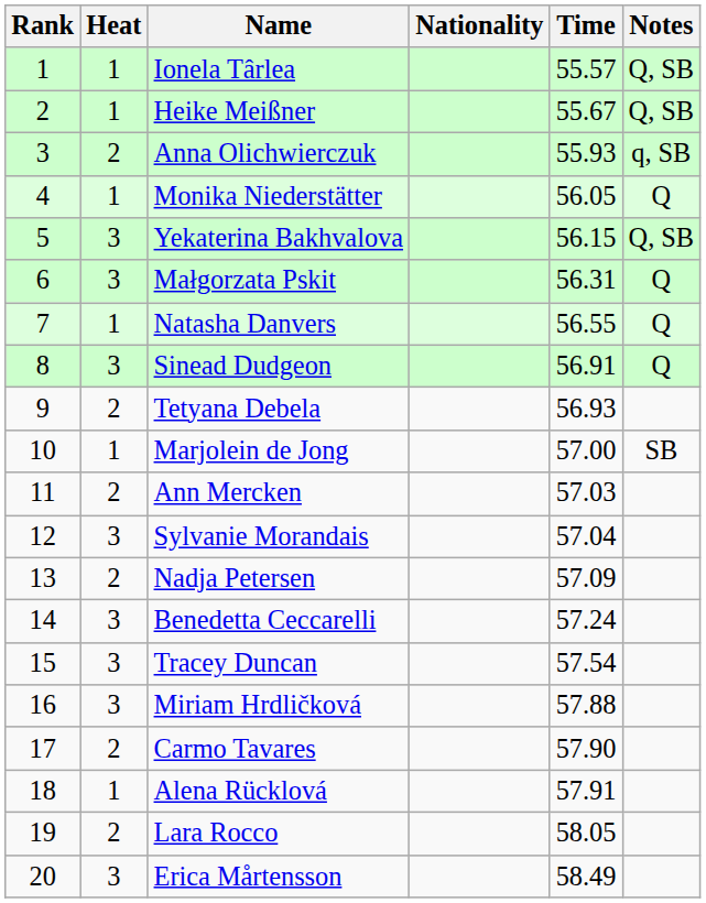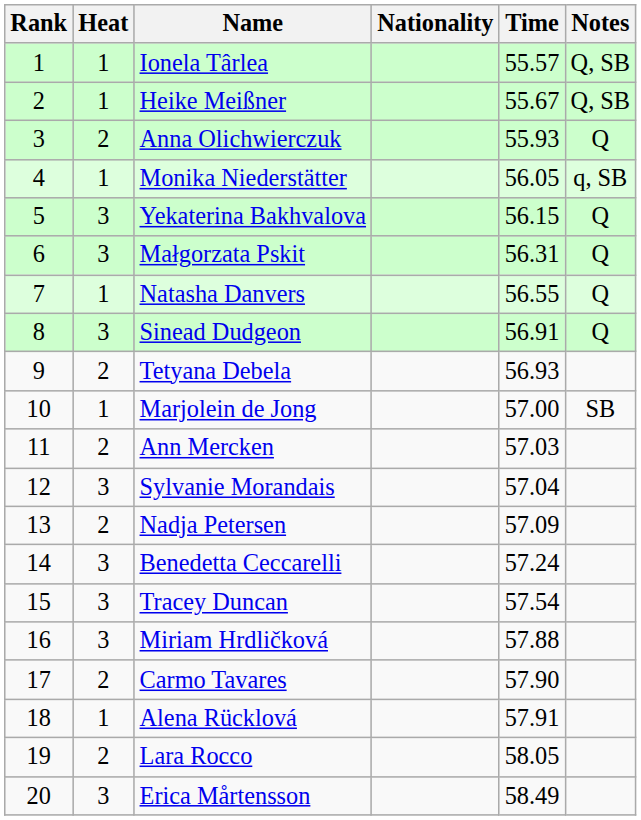Anna Olichwierczuk | Notes: q, SB -> Q
Monika Niederstätter | Notes: Q -> q, SB
Yekaterina Bakhvalova | Notes: Q, SB -> Q
